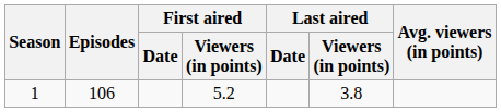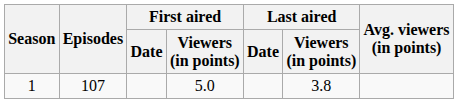1 | Episodes: 106 -> 107
1 | First aired / Viewers (in points): 5.2 -> 5.0
